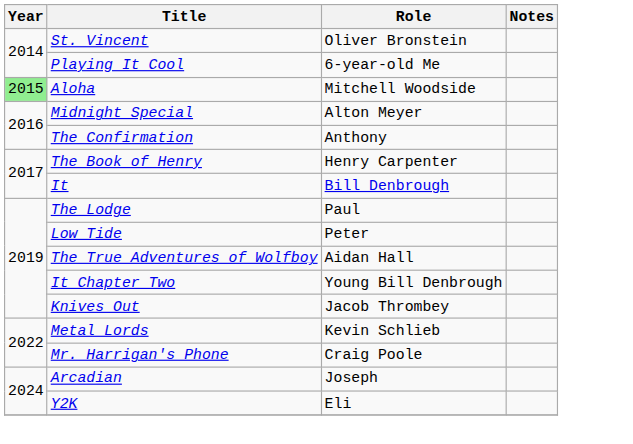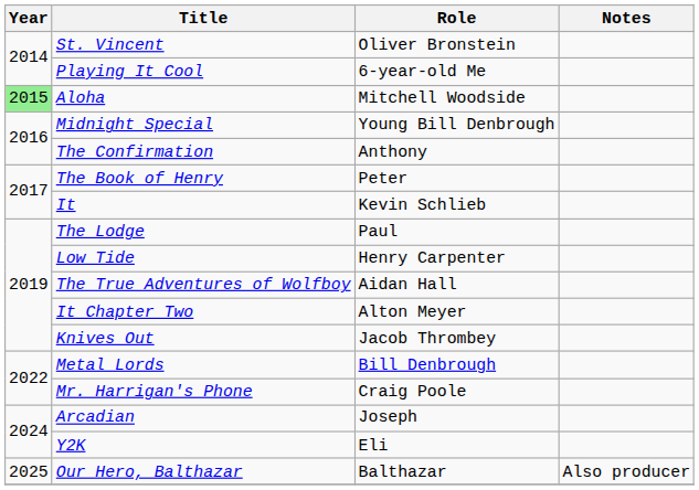Midnight Special | Role: Alton Meyer -> Young Bill Denbrough
The Book of Henry | Role: Henry Carpenter -> Peter
It | Role: Bill Denbrough -> Kevin Schlieb
Low Tide | Role: Peter -> Henry Carpenter
It Chapter Two | Role: Young Bill Denbrough -> Alton Meyer
Metal Lords | Role: Kevin Schlieb -> Bill Denbrough
+ row: 2025 | Our Hero, Balthazar | Balthazar | Also producer
